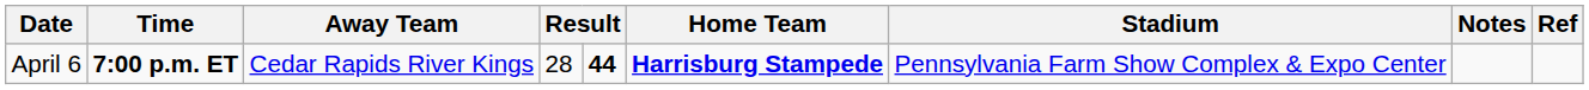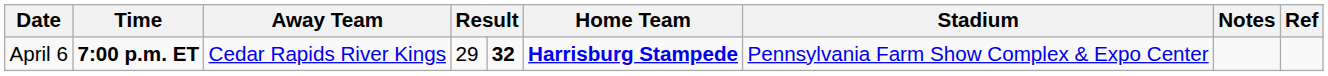April 6 | column 4: 28 -> 29
April 6 | column 5: 44 -> 32
